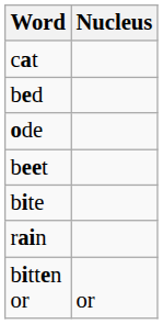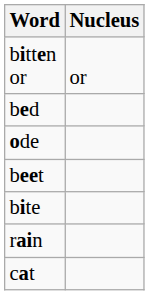rows swapped: cat <-> bitten or
